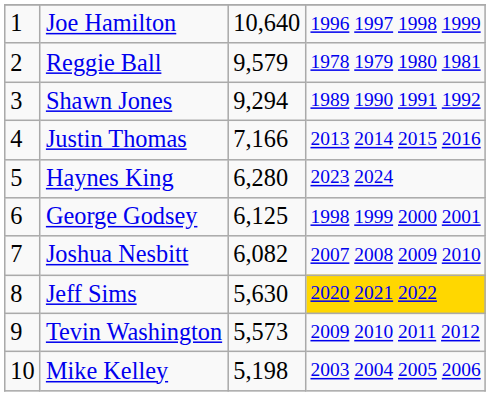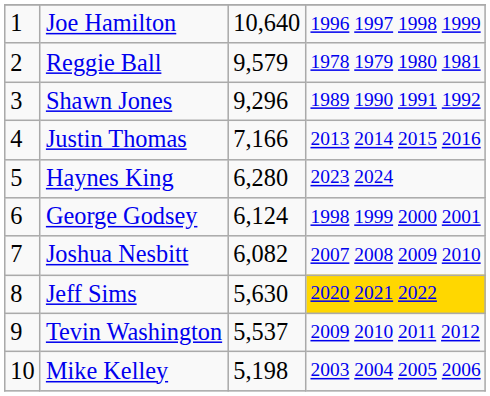Shawn Jones | column 3: 9,294 -> 9,296
George Godsey | column 3: 6,125 -> 6,124
Tevin Washington | column 3: 5,573 -> 5,537
